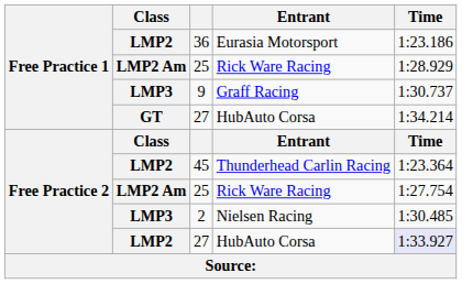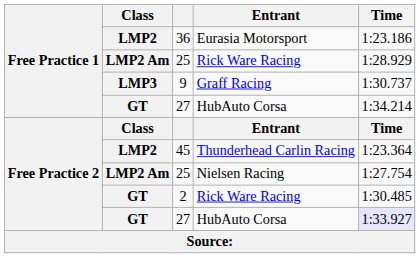Free Practice 2 / 25 | Entrant: Rick Ware Racing -> Nielsen Racing
2 | Class: LMP3 -> GT
2 | Entrant: Nielsen Racing -> Rick Ware Racing
Free Practice 2 / 27 | Class: LMP2 -> GT
